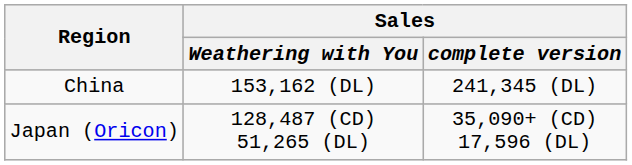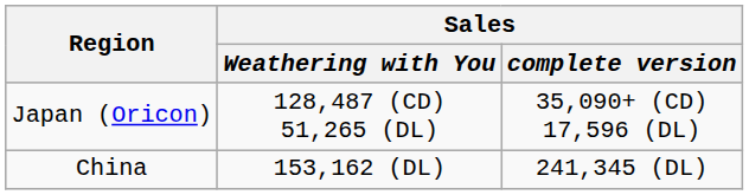rows swapped: Japan (Oricon) <-> China
